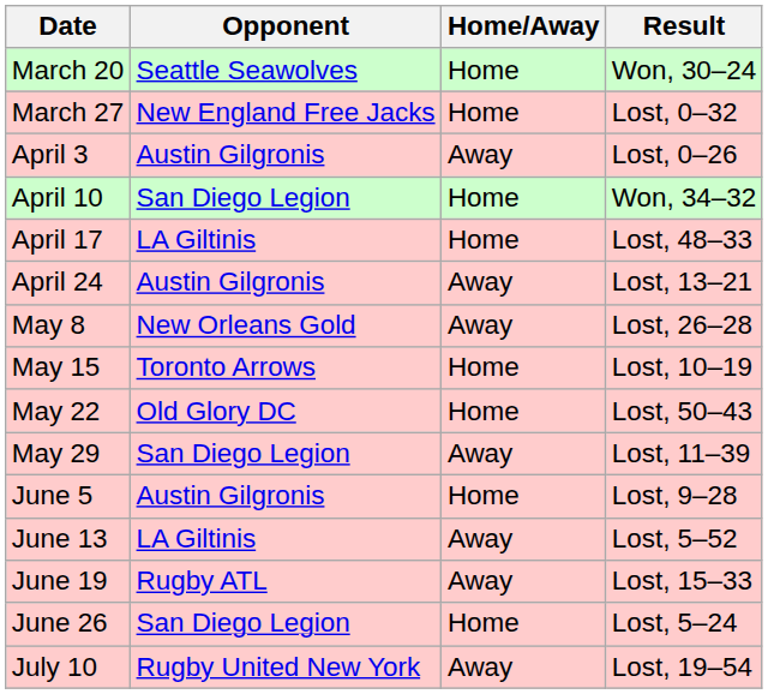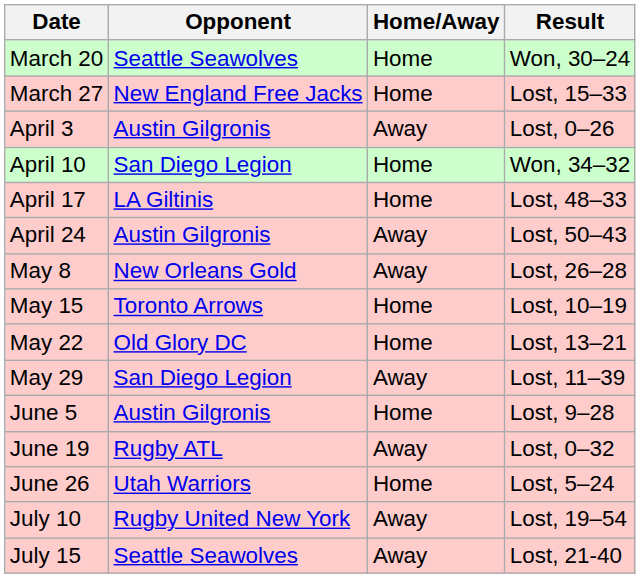March 27 | Result: Lost, 0–32 -> Lost, 15–33
April 24 | Result: Lost, 13–21 -> Lost, 50–43
May 22 | Result: Lost, 50–43 -> Lost, 13–21
- row: June 13 | LA Giltinis | Away | Lost, 5–52
June 19 | Result: Lost, 15–33 -> Lost, 0–32
June 26 | Opponent: San Diego Legion -> Utah Warriors
+ row: July 15 | Seattle Seawolves | Away | Lost, 21-40
